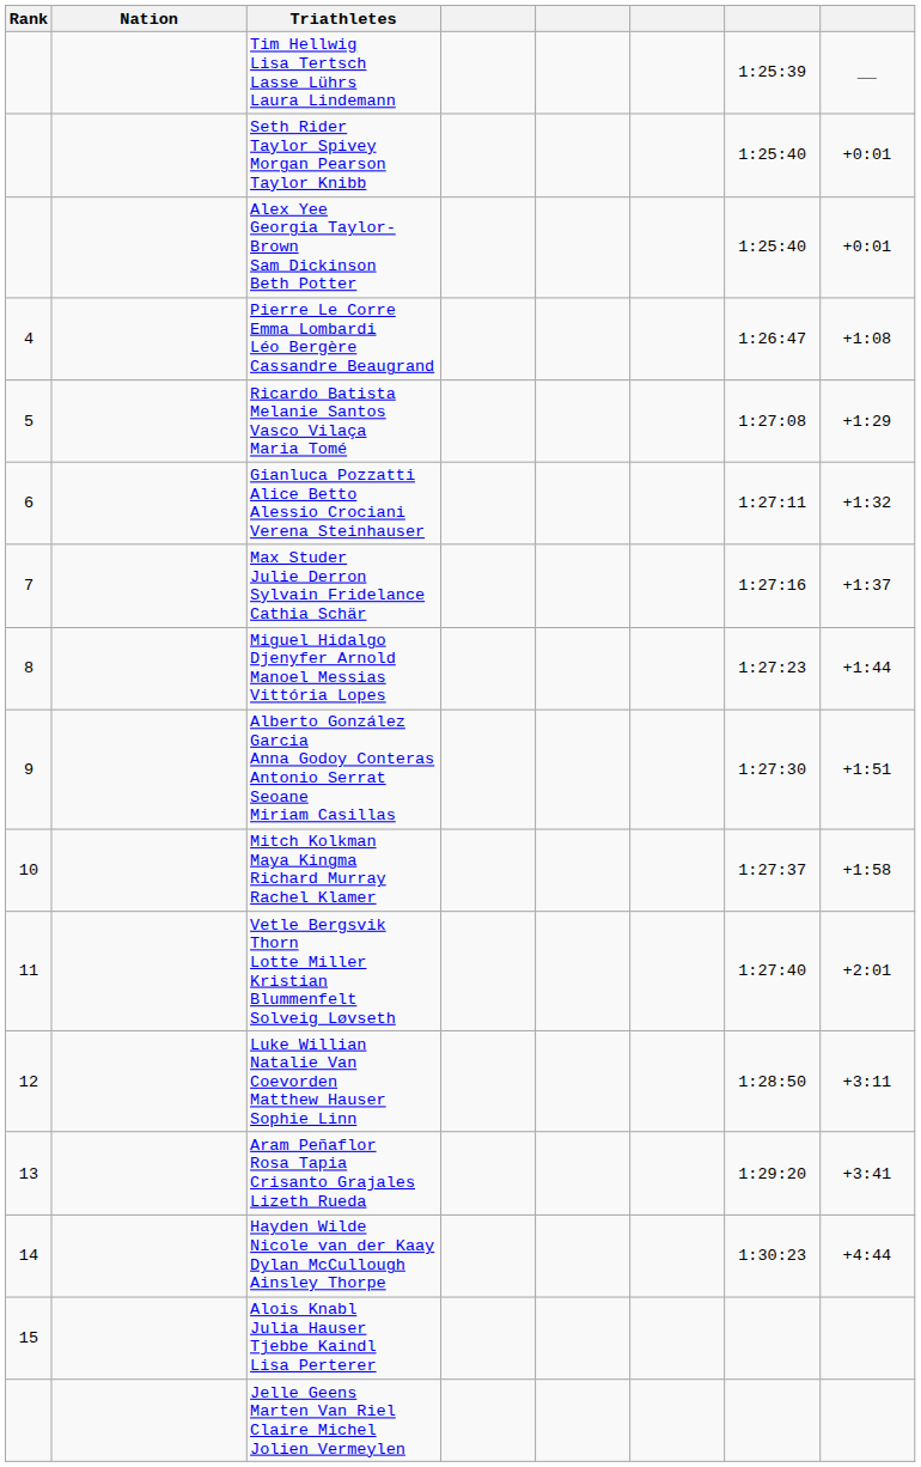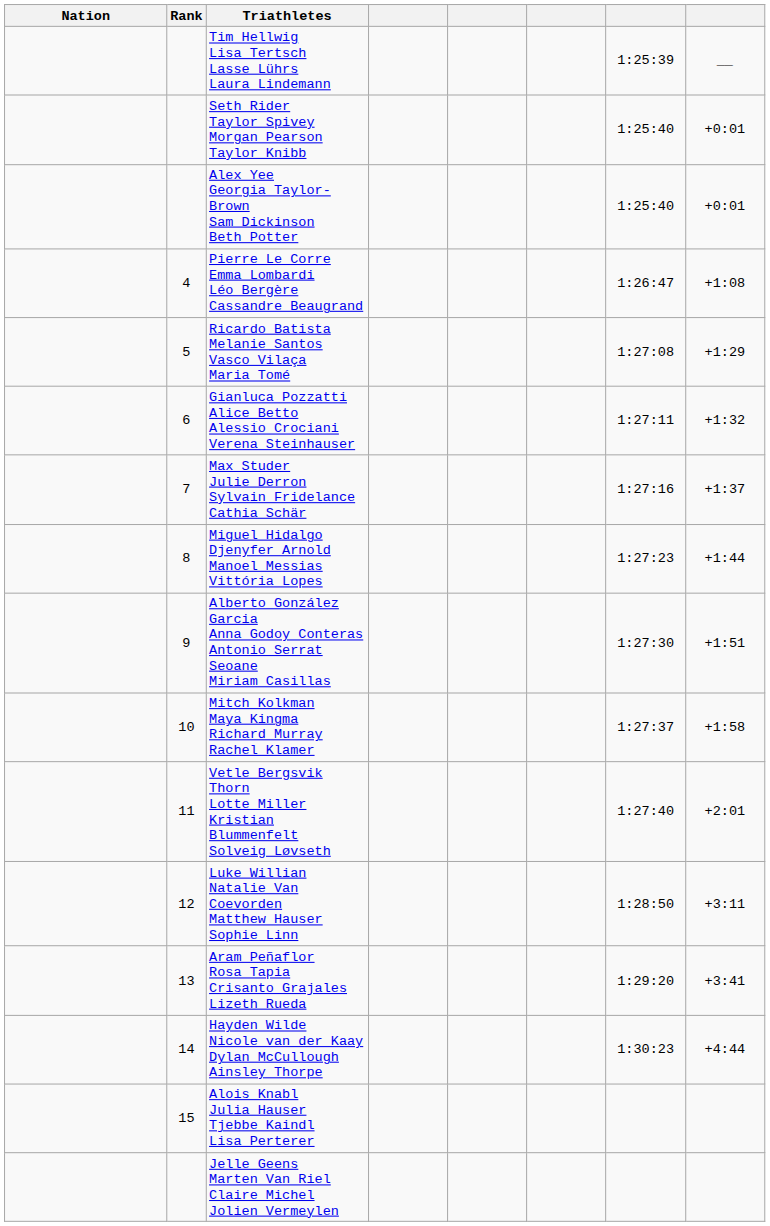columns swapped: Rank <-> Nation
